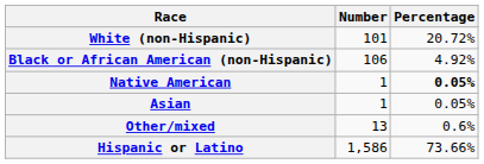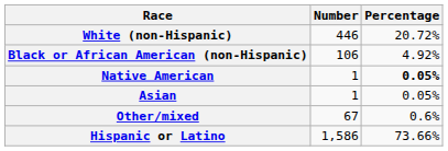White (non-Hispanic) | Number: 101 -> 446
Other/mixed | Number: 13 -> 67
